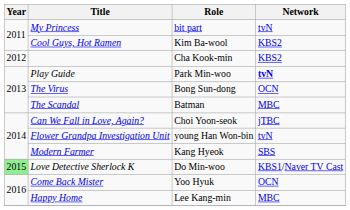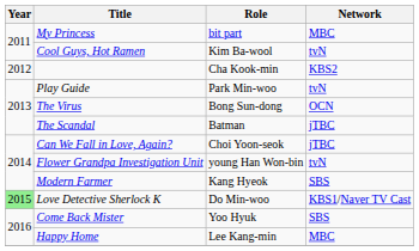My Princess | Network: tvN -> MBC
Cool Guys, Hot Ramen | Network: KBS2 -> tvN
Play Guide | Network: bold -> normal
The Scandal | Network: MBC -> jTBC
Come Back Mister | Network: OCN -> SBS
